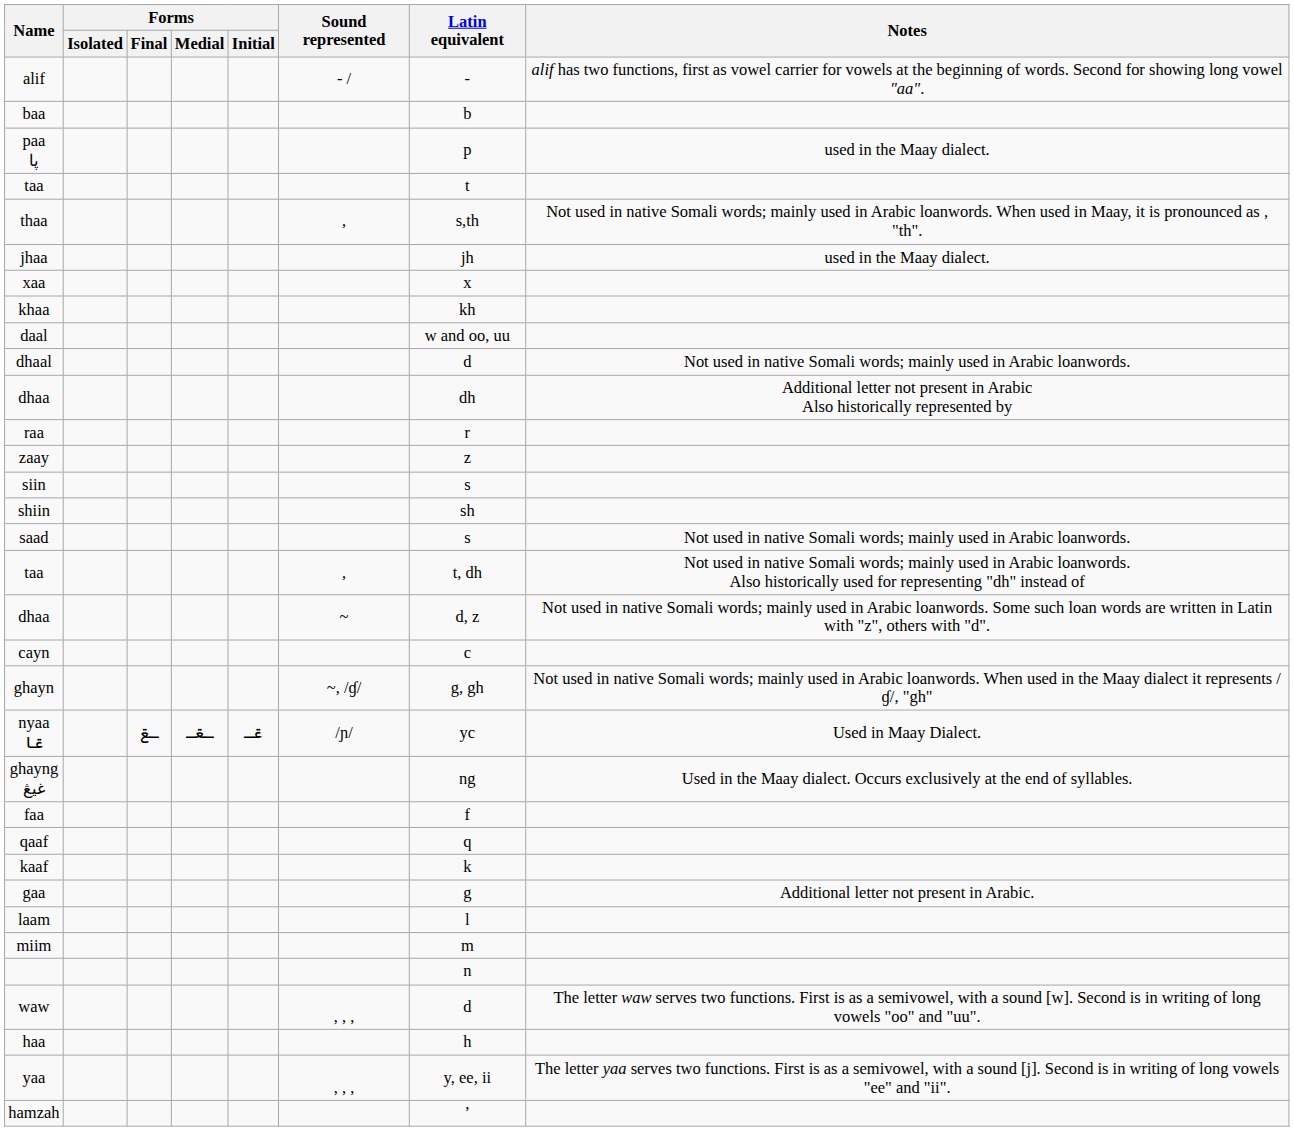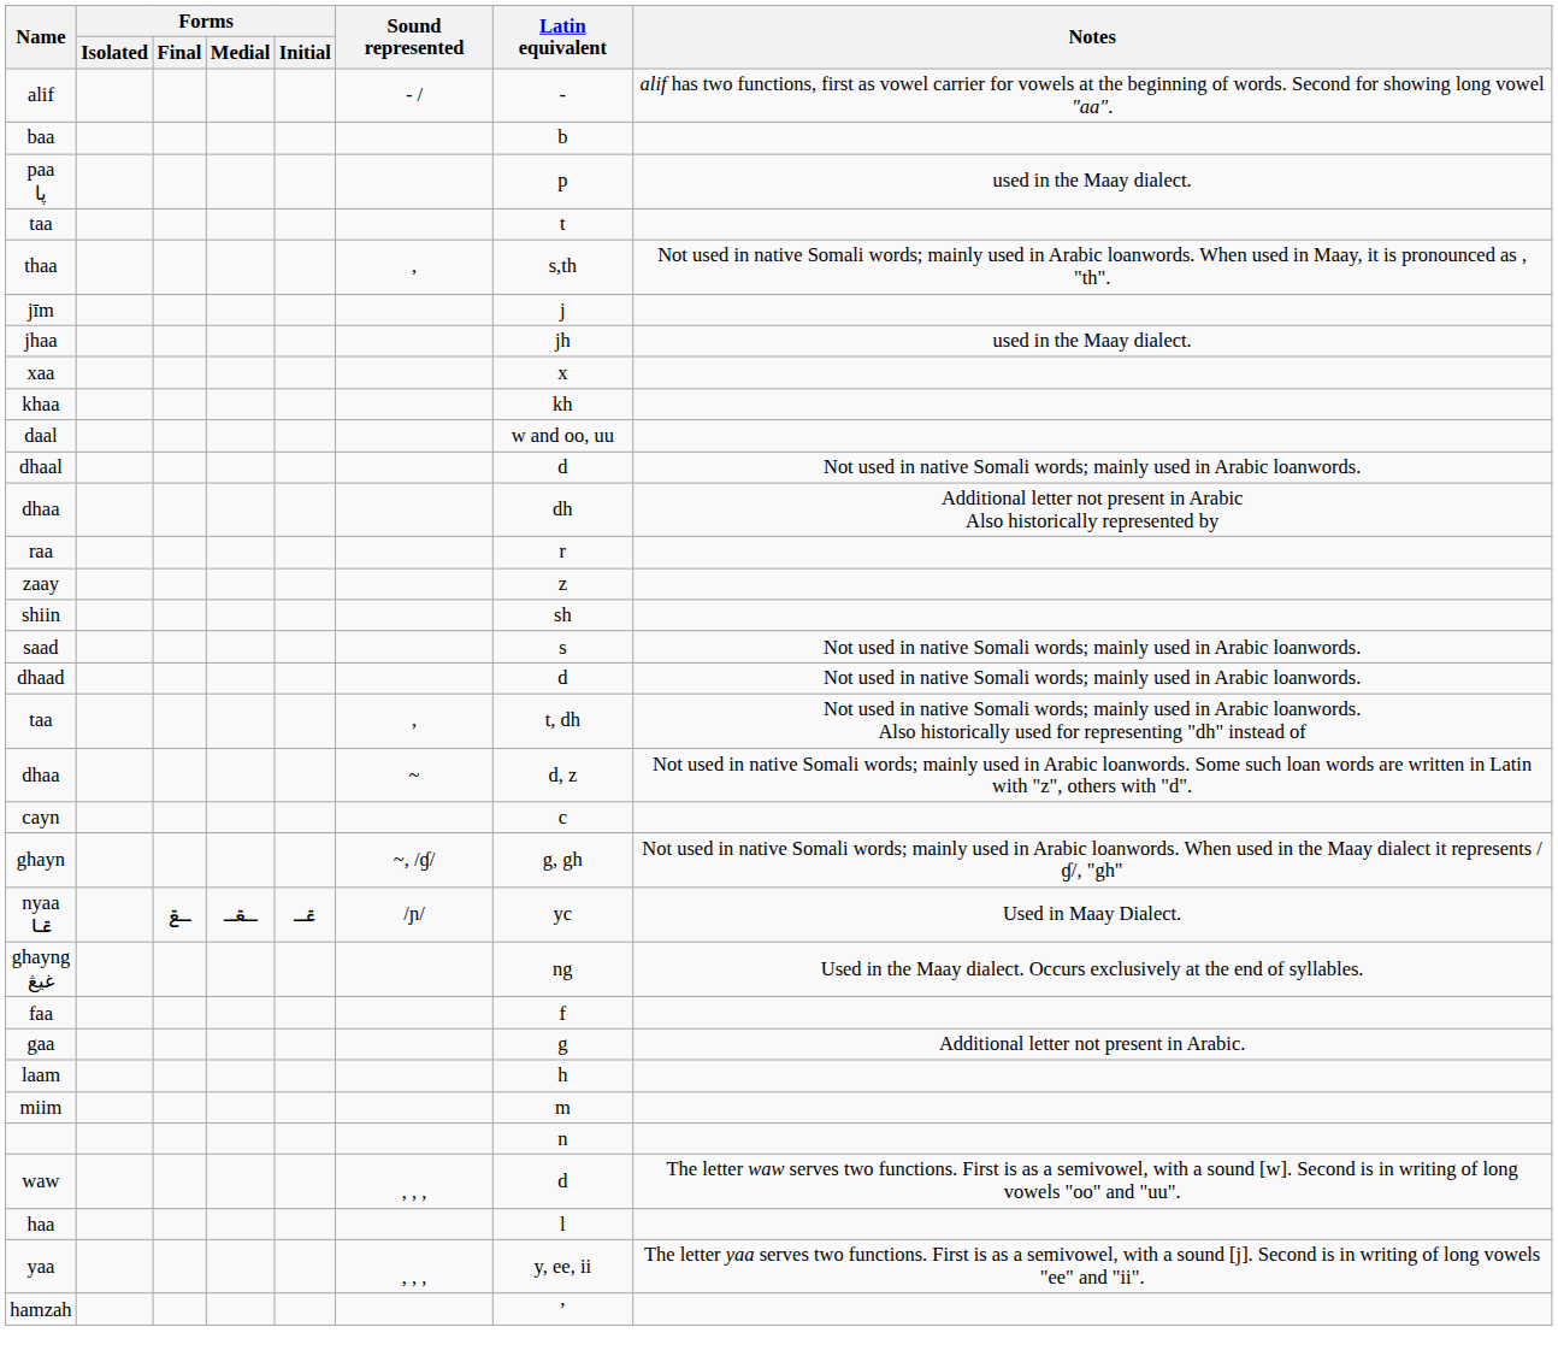+ row: jīm | j
- row: siin | s
+ row: dhaad | d | Not used in native Somali words; mainly used in Arabic loanwords.
- row: qaaf | q
- row: kaaf | k
laam | Latin equivalent: l -> h
haa | Latin equivalent: h -> l
